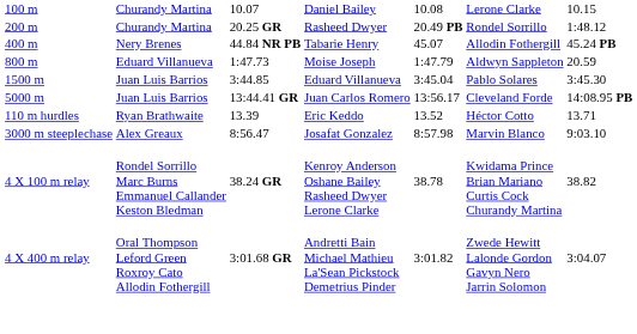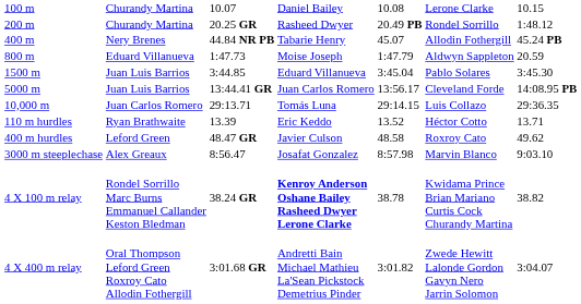+ row: 10,000 m | Juan Carlos Romero | 29:13.71 | Tomás Luna | 29:14.15 | Luis Collazo | 29:36.35
+ row: 400 m hurdles | Leford Green | 48.47 GR | Javier Culson | 48.58 | Roxroy Cato | 49.62
38.24 GR | column 4: normal -> bold
